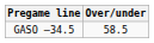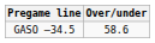GASO –34.5 | Over/under: 58.5 -> 58.6
